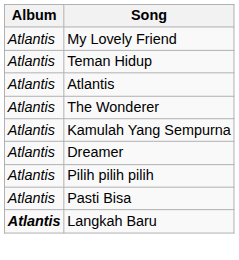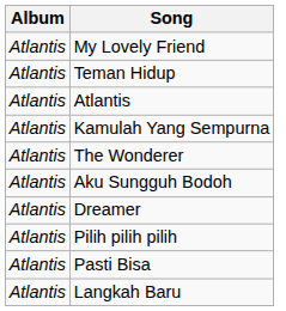rows swapped: The Wonderer <-> Kamulah Yang Sempurna
+ row: Atlantis | Aku Sungguh Bodoh
Langkah Baru | Album: bold -> normal
